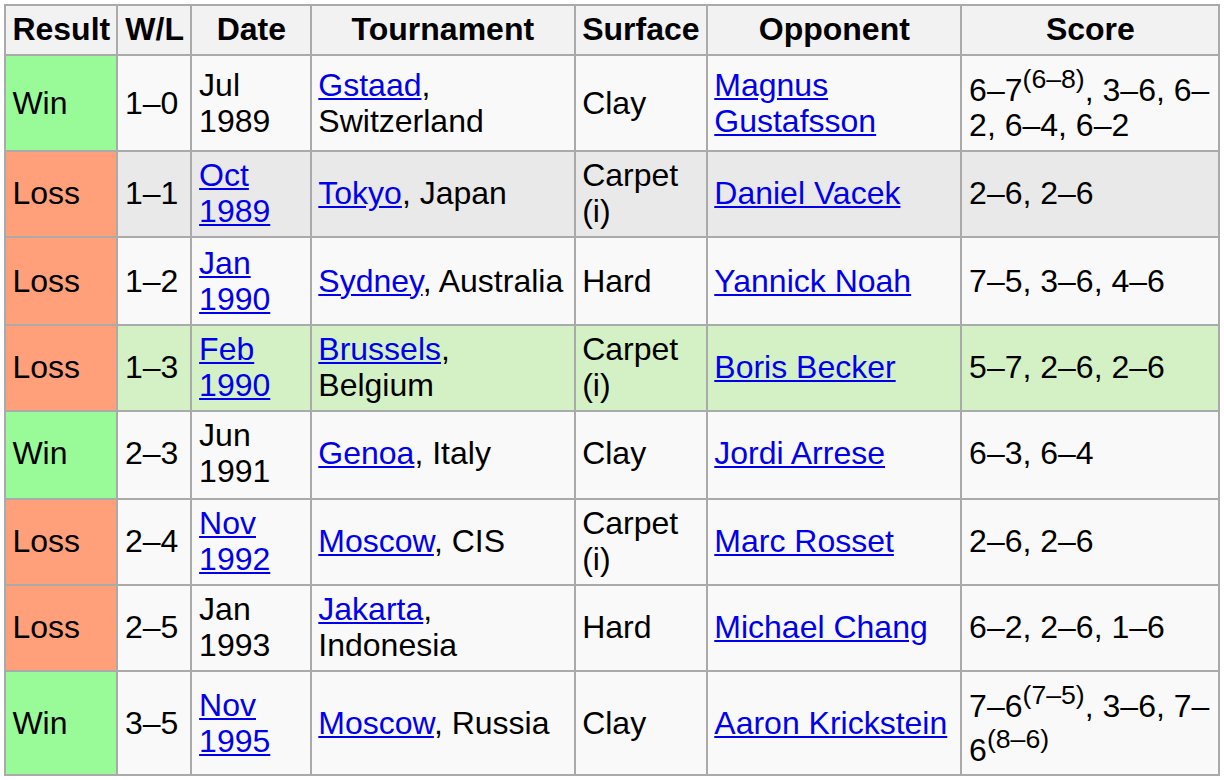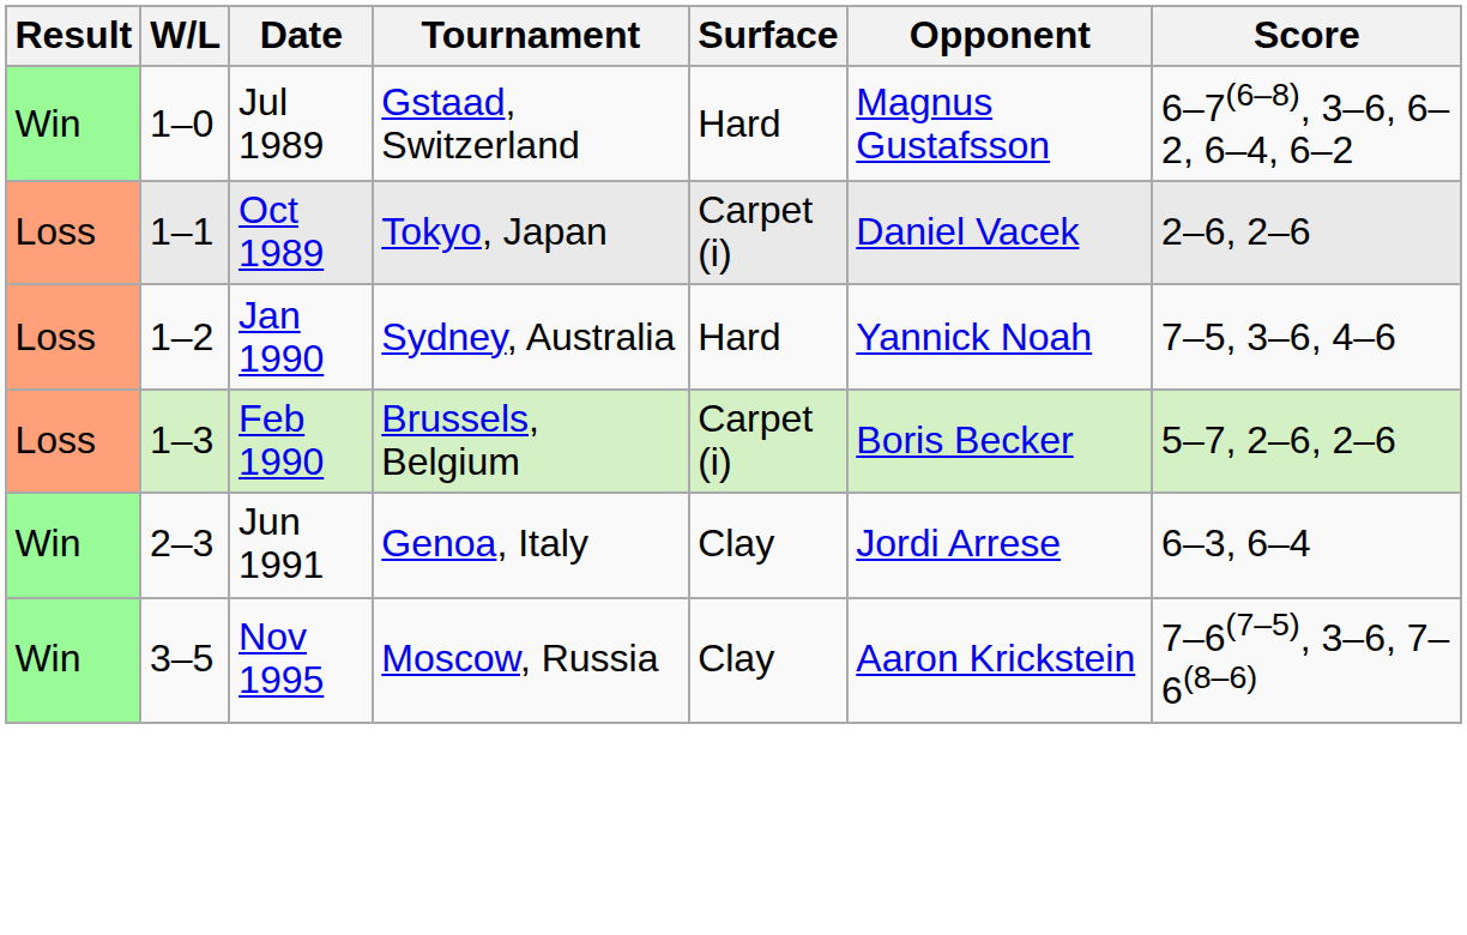Jul 1989 | Surface: Clay -> Hard
- row: Loss | 2–4 | Nov 1992 | Moscow, CIS | Carpet (i) | Marc Rosset | 2–6, 2–6
- row: Loss | 2–5 | Jan 1993 | Jakarta, Indonesia | Hard | Michael Chang | 6–2, 2–6, 1–6
